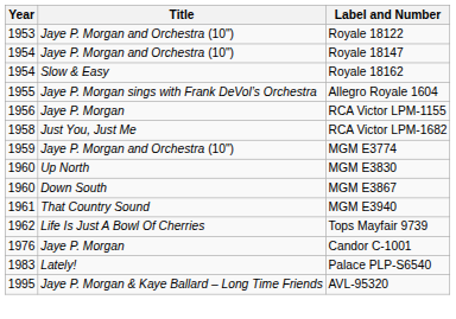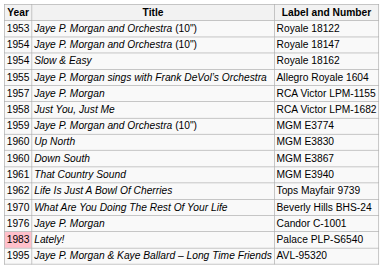RCA Victor LPM-1155 | Year: 1956 -> 1957
+ row: 1970 | What Are You Doing The Rest Of Your Life | Beverly Hills BHS-24
Palace PLP-S6540 | Year: no background -> pink background
